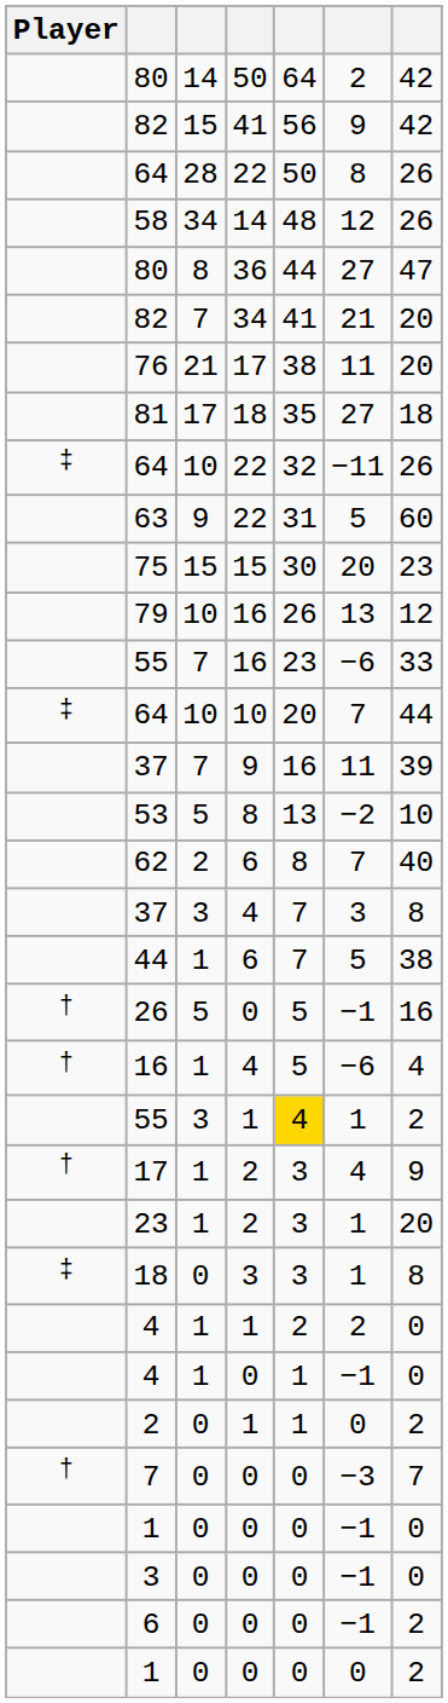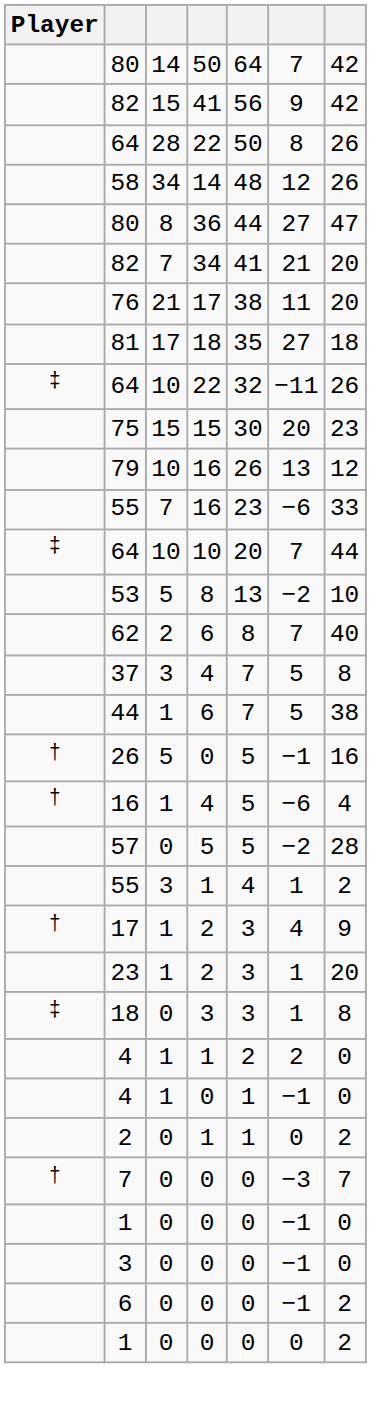80 / 50 | column 6: 2 -> 7
- row: 63 | 9 | 22 | 31 | 5 | 60
- row: 37 | 7 | 9 | 16 | 11 | 39
37 / 4 | column 6: 3 -> 5
+ row: 57 | 0 | 5 | 5 | −2 | 28
55 / 1 | column 5: gold background -> no background
